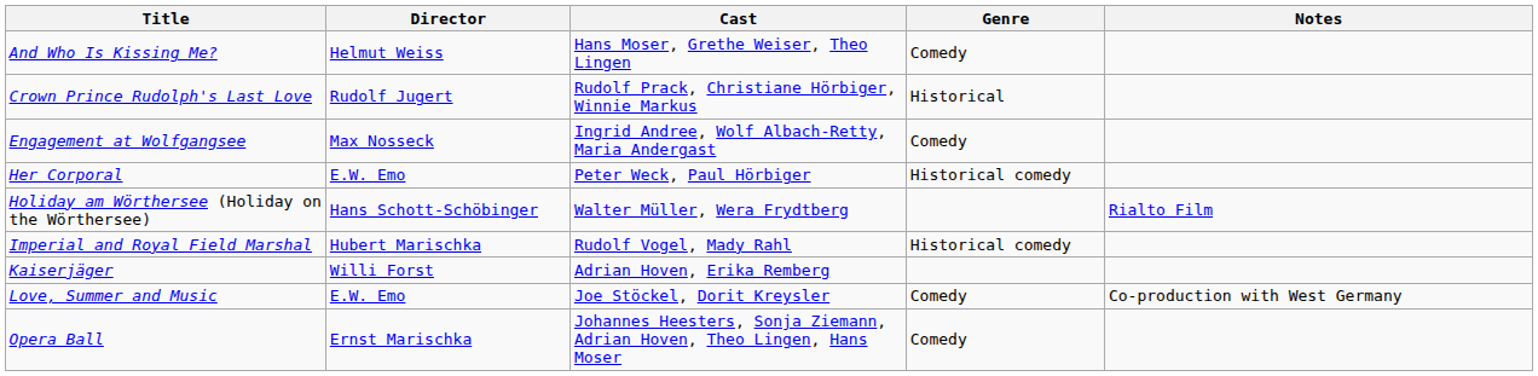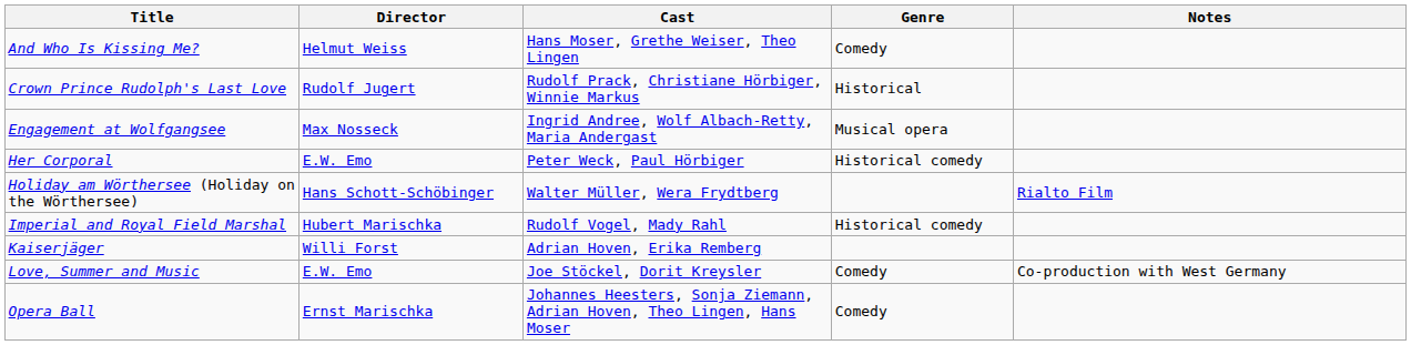Engagement at Wolfgangsee | Genre: Comedy -> Musical opera
